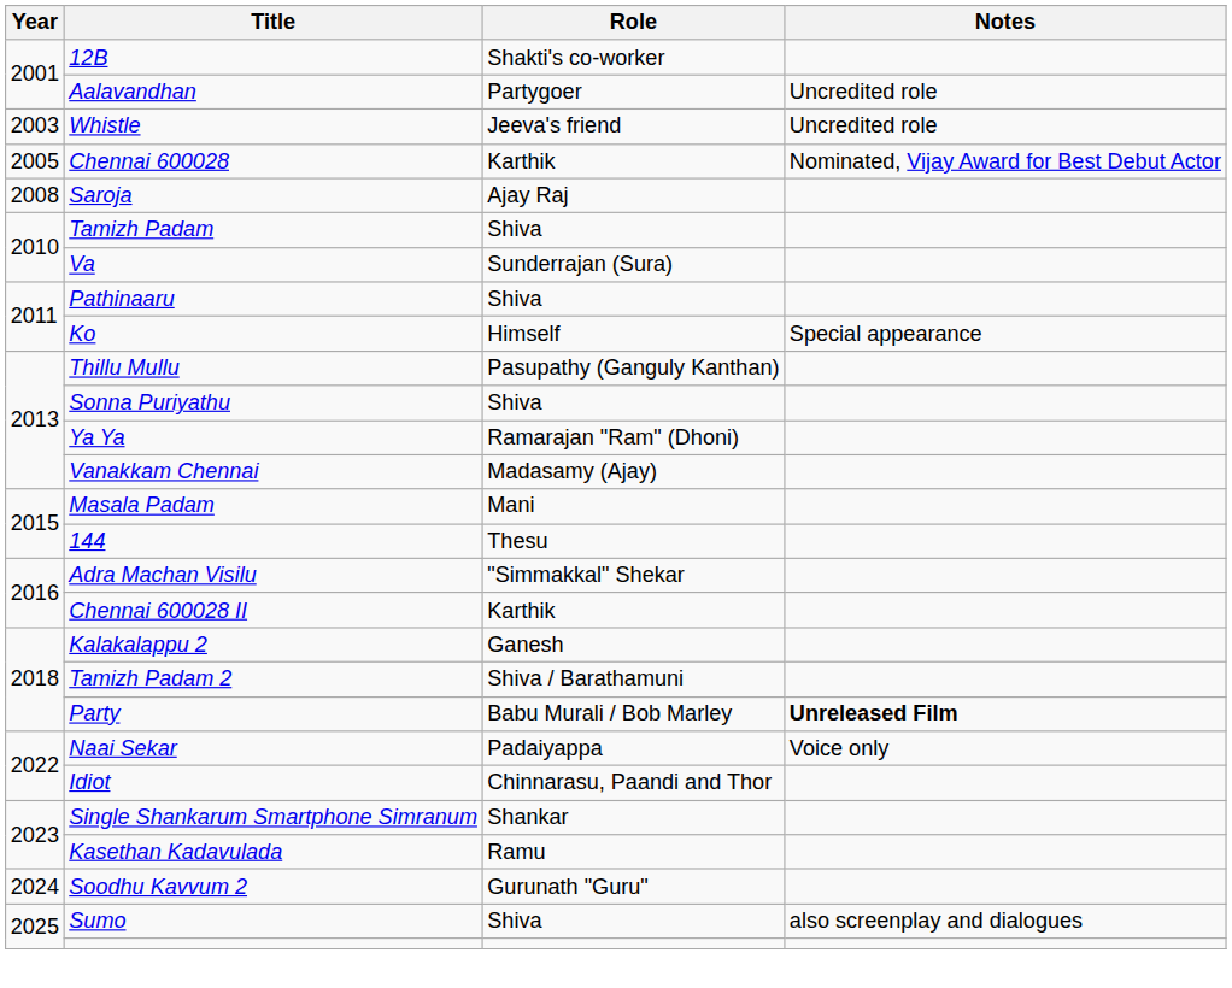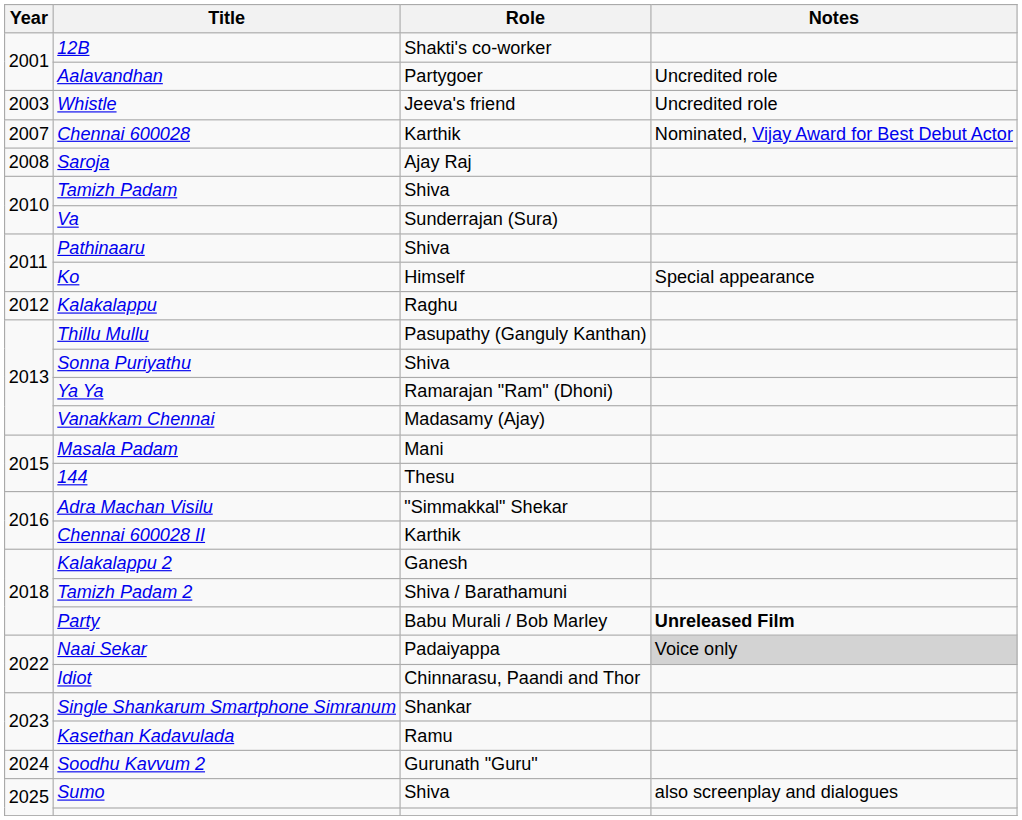Chennai 600028 | Year: 2005 -> 2007
+ row: 2012 | Kalakalappu | Raghu
Naai Sekar | Notes: no background -> lightgrey background
